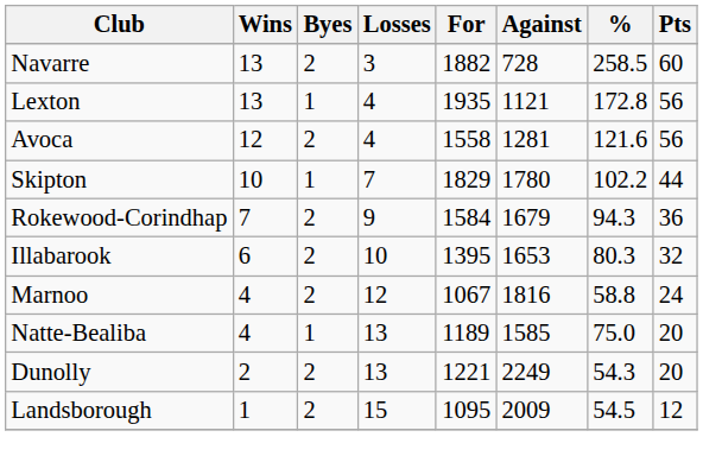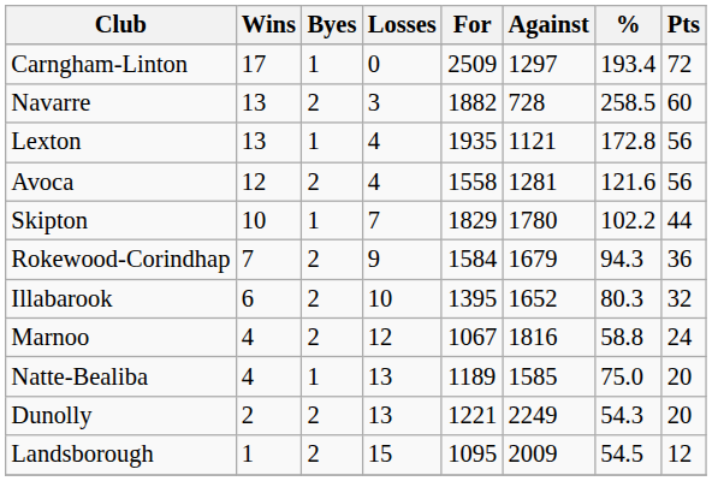+ row: Carngham-Linton | 17 | 1 | 0 | 2509 | 1297 | 193.4 | 72
Illabarook | Against: 1653 -> 1652
